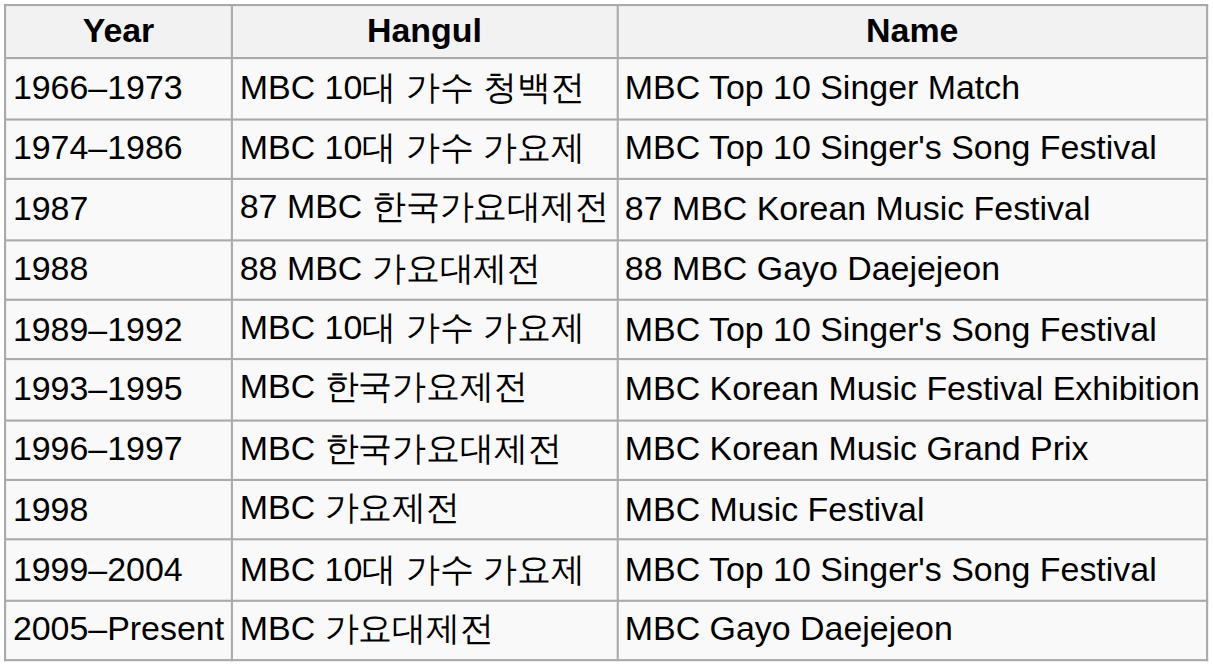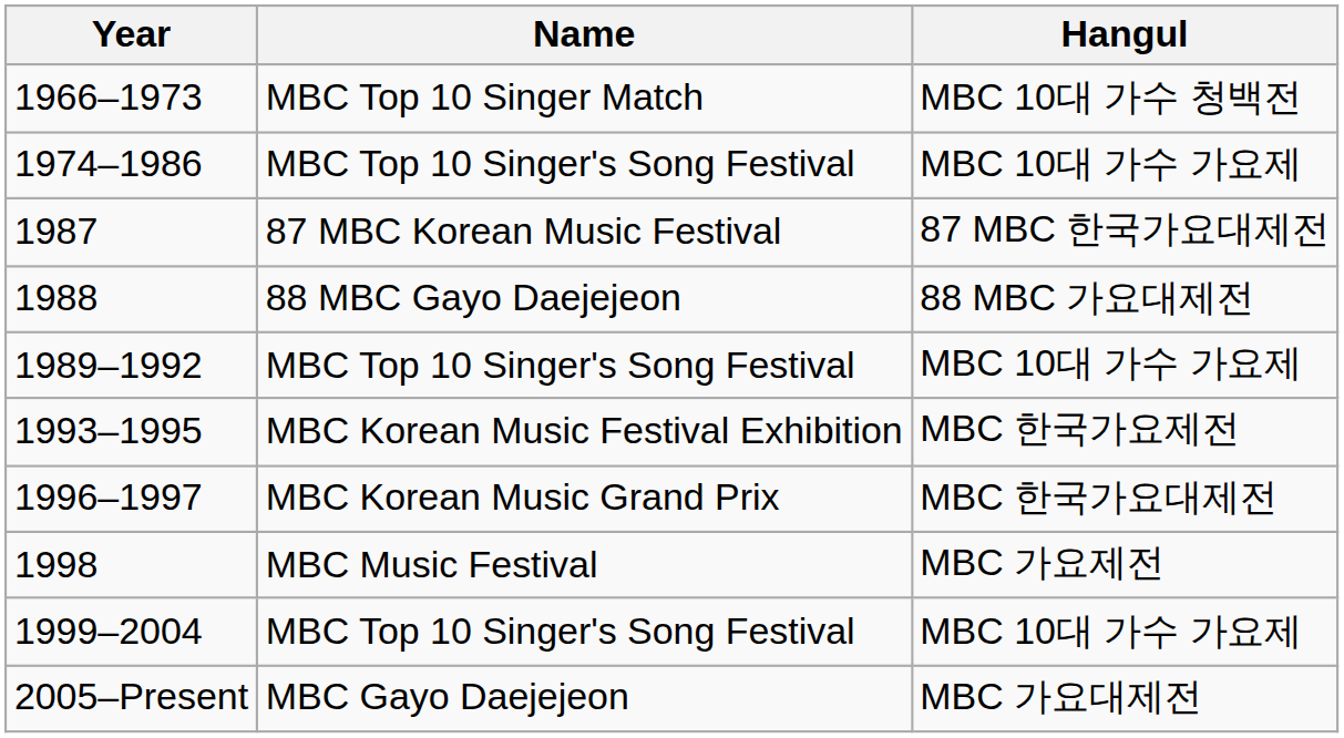columns swapped: Name <-> Hangul
